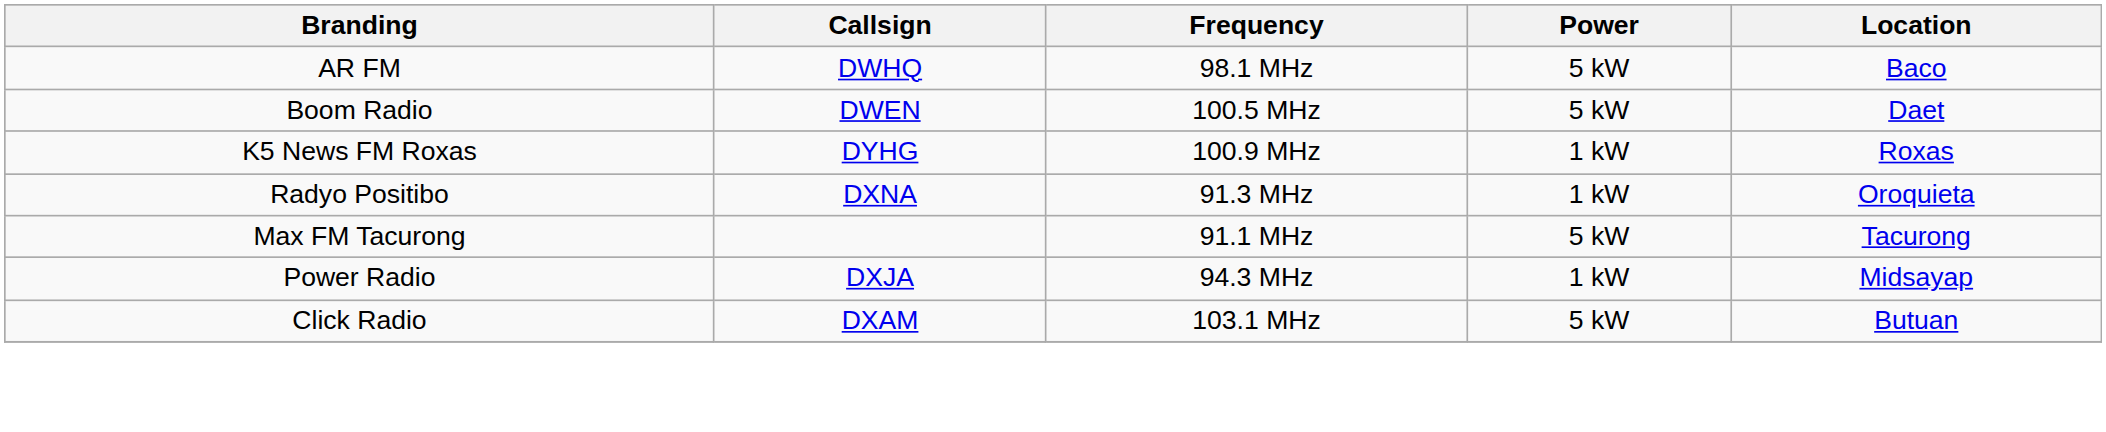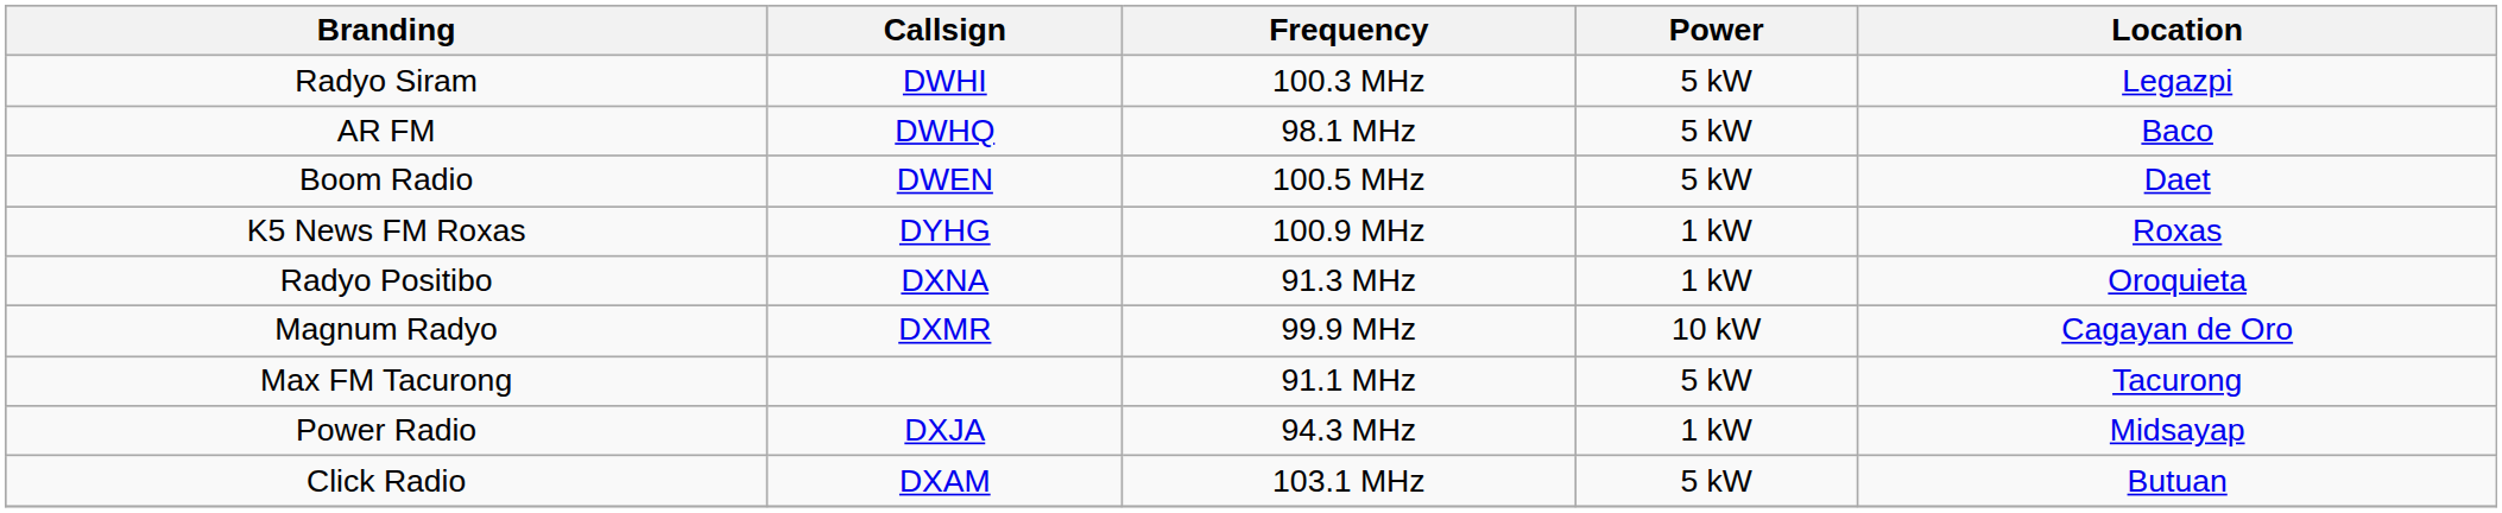+ row: Radyo Siram | DWHI | 100.3 MHz | 5 kW | Legazpi
+ row: Magnum Radyo | DXMR | 99.9 MHz | 10 kW | Cagayan de Oro
